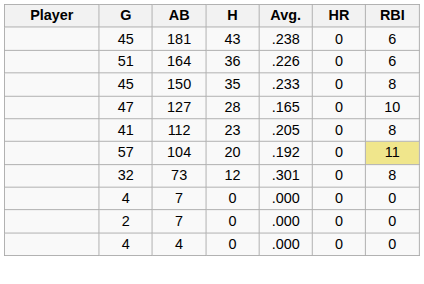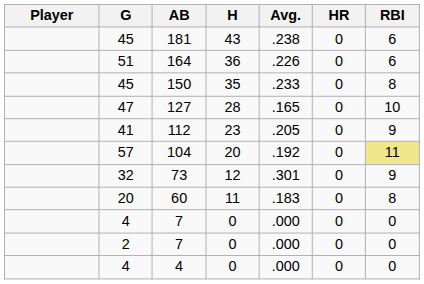112 | RBI: 8 -> 9
73 | RBI: 8 -> 9
+ row: 20 | 60 | 11 | .183 | 0 | 8
